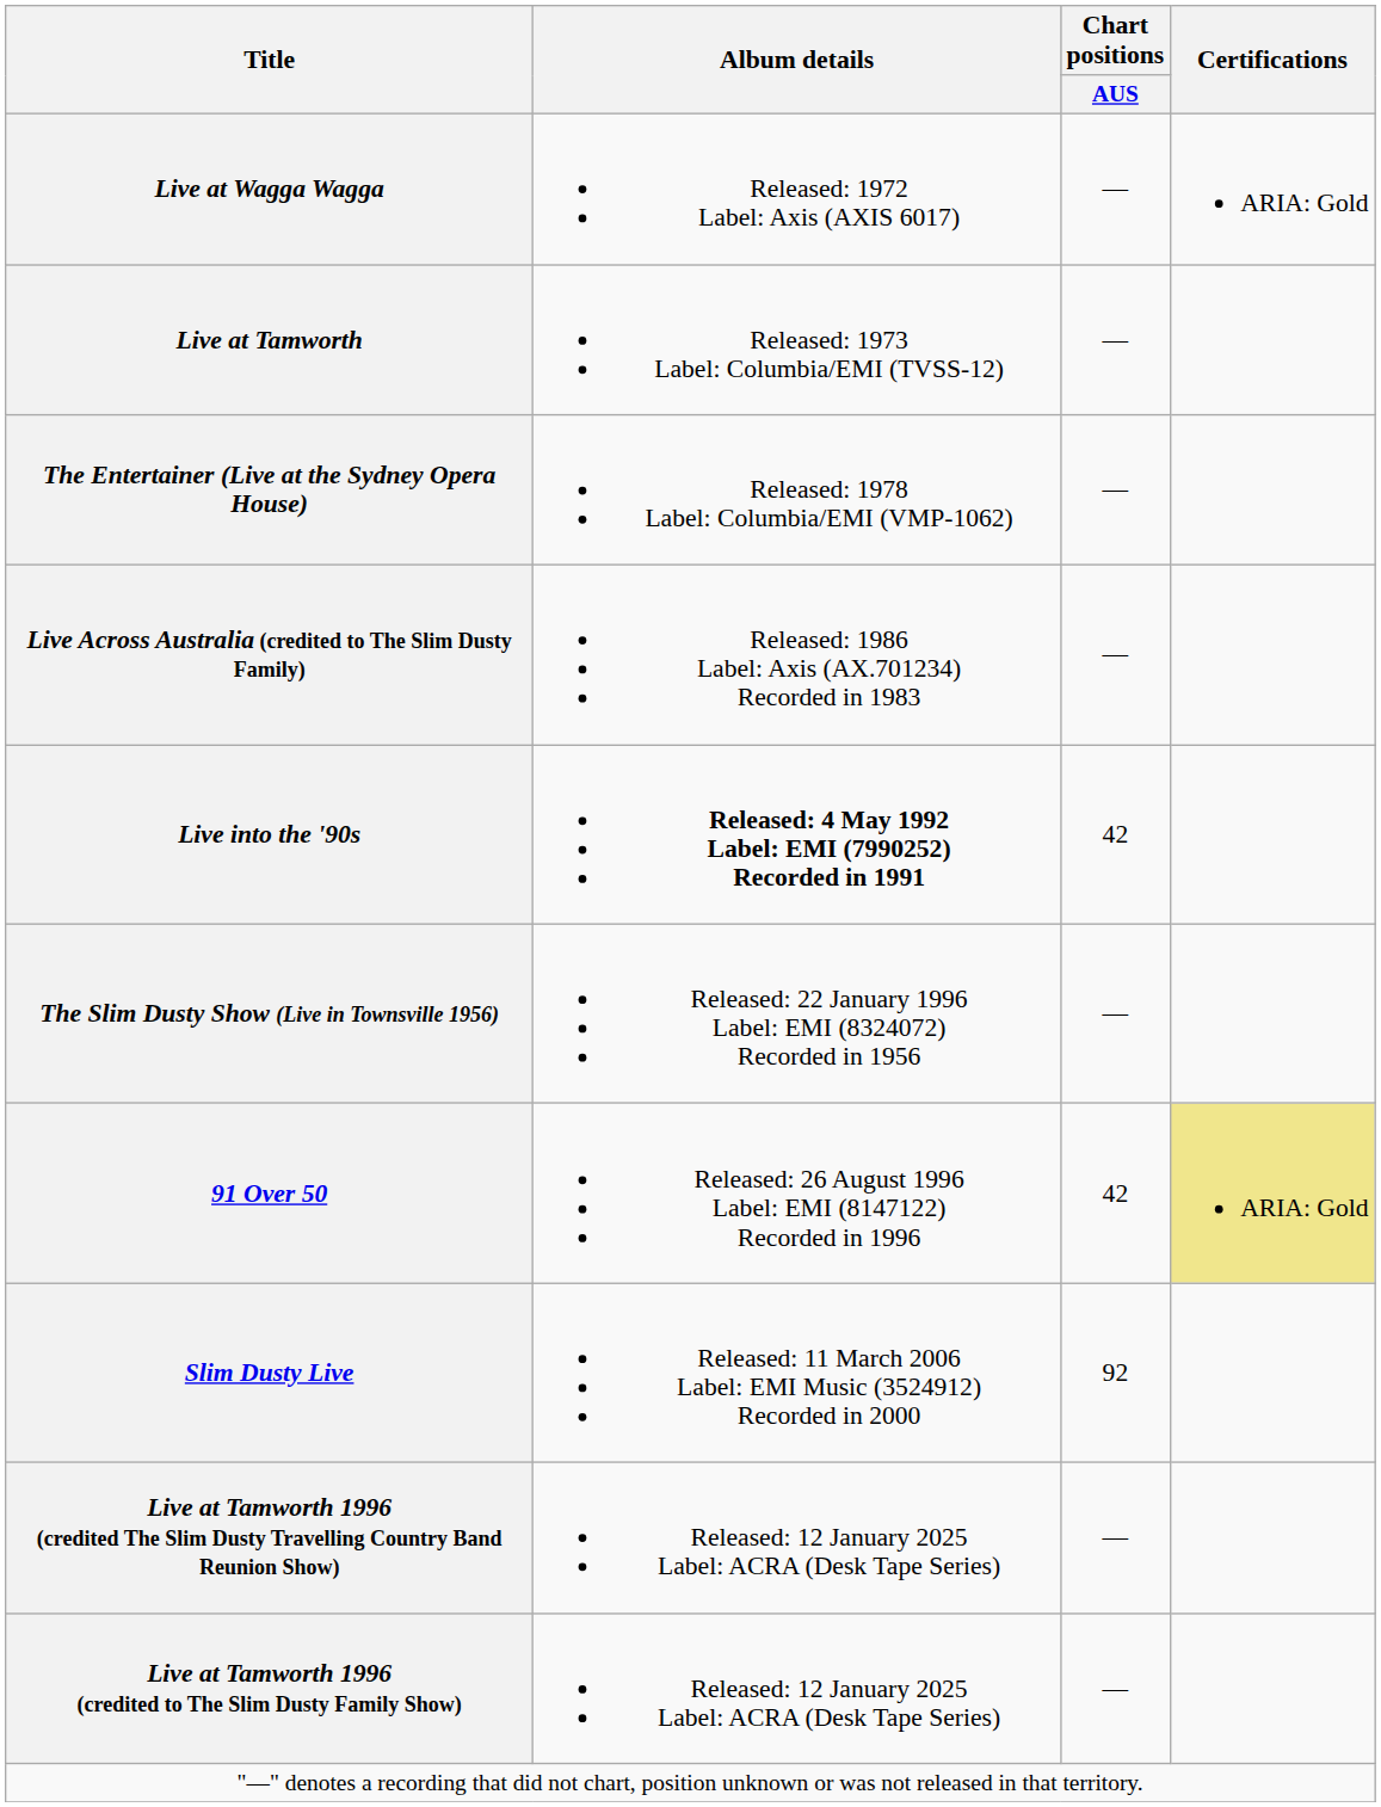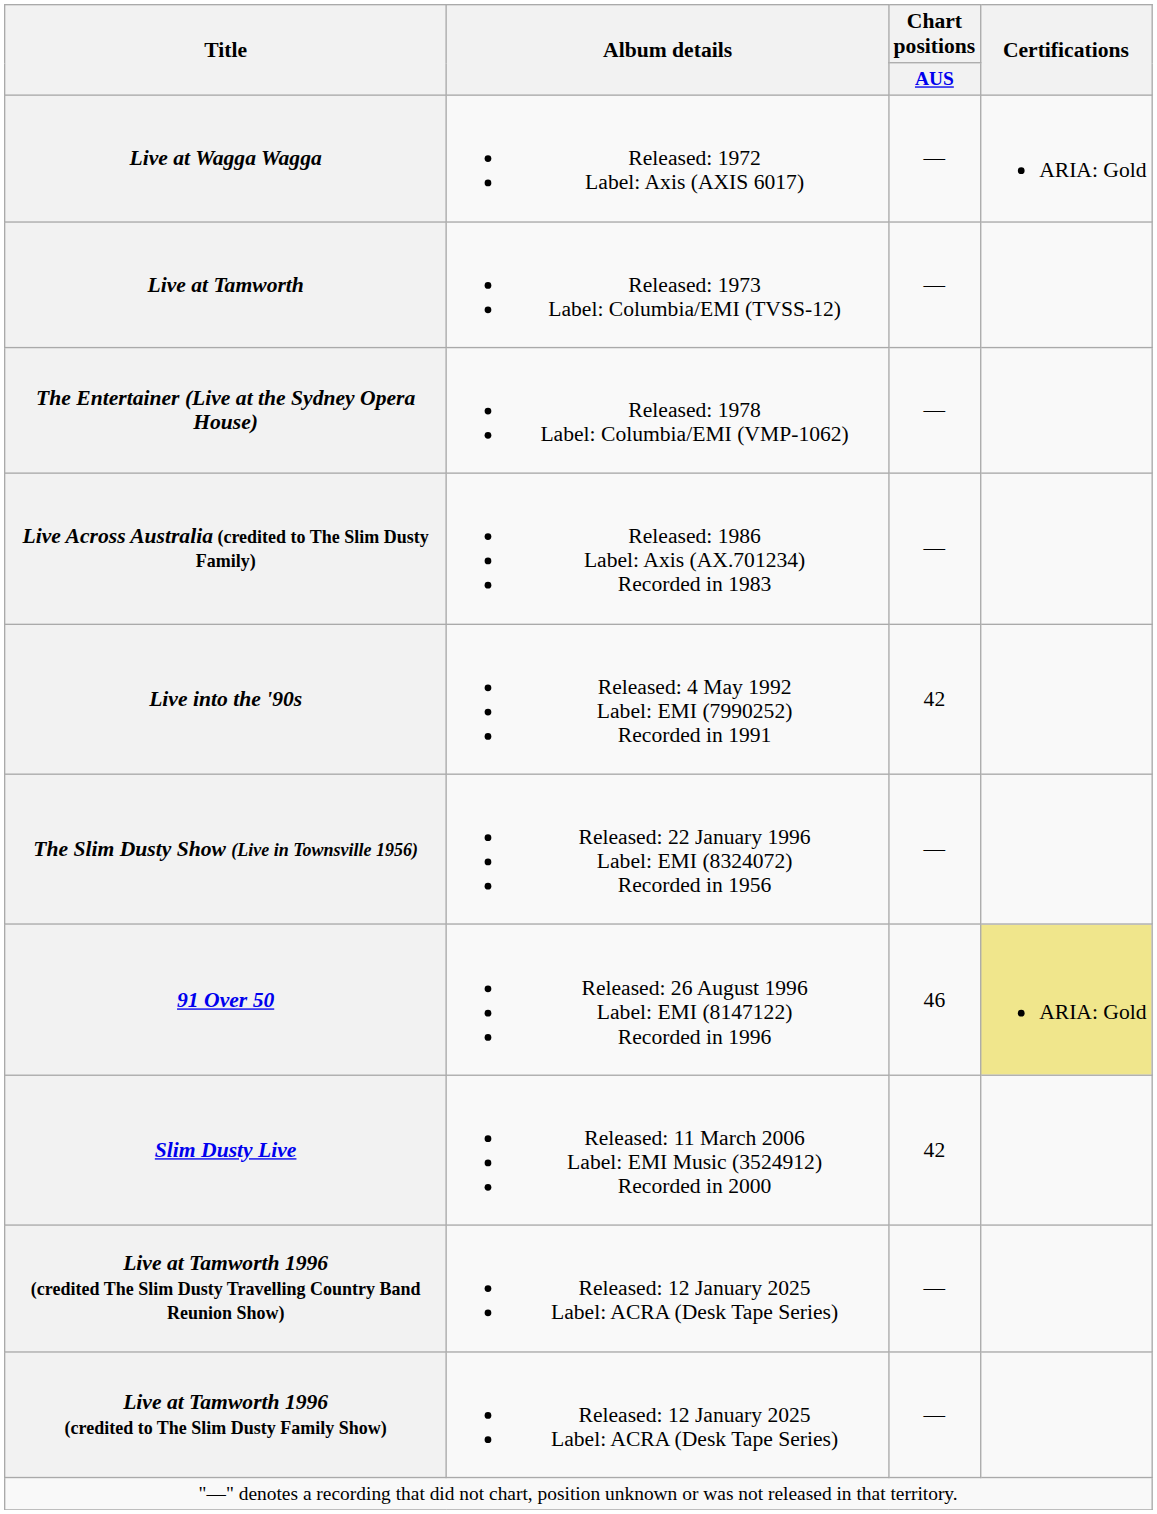Live into the '90s | Album details: bold -> normal
91 Over 50 | Chart positions / AUS: 42 -> 46
Slim Dusty Live | Chart positions / AUS: 92 -> 42
